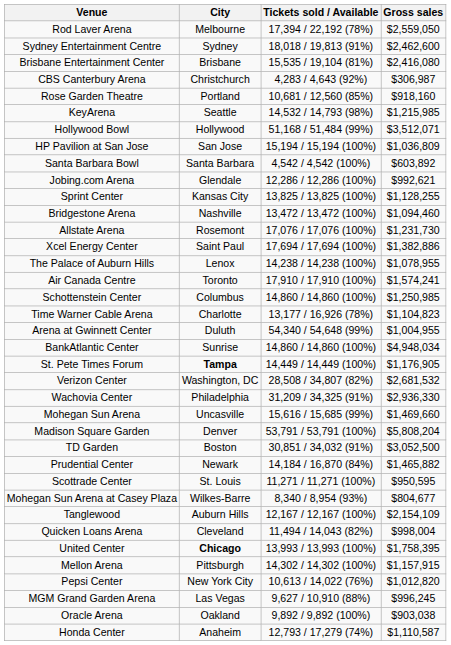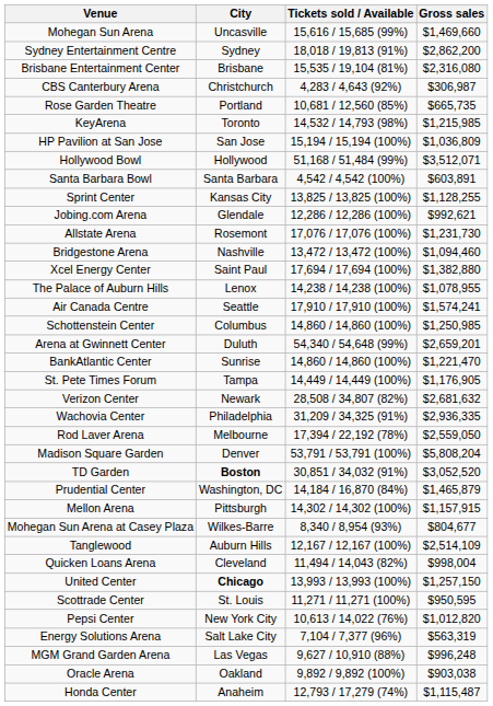rows swapped: Rod Laver Arena <-> Mohegan Sun Arena
Sydney Entertainment Centre | Gross sales: $2,462,600 -> $2,862,200
Brisbane Entertainment Center | Gross sales: $2,416,080 -> $2,316,080
Rose Garden Theatre | Gross sales: $918,160 -> $665,735
KeyArena | City: Seattle -> Toronto
rows swapped: HP Pavilion at San Jose <-> Hollywood Bowl
Santa Barbara Bowl | Gross sales: $603,892 -> $603,891
rows swapped: Jobing.com Arena <-> Sprint Center
rows swapped: Bridgestone Arena <-> Allstate Arena
Xcel Energy Center | Gross sales: $1,382,886 -> $1,382,880
Air Canada Centre | City: Toronto -> Seattle
- row: Time Warner Cable Arena | Charlotte | 13,177 / 16,926 (78%) | $1,104,823
Arena at Gwinnett Center | Gross sales: $1,004,955 -> $2,659,201
BankAtlantic Center | Gross sales: $4,948,034 -> $1,221,470
St. Pete Times Forum | City: bold -> normal
Verizon Center | City: Washington, DC -> Newark
Verizon Center | Gross sales: $2,681,532 -> $2,681,632
Wachovia Center | Gross sales: $2,936,330 -> $2,936,335
TD Garden | City: normal -> bold
TD Garden | Gross sales: $3,052,500 -> $3,052,520
Prudential Center | City: Newark -> Washington, DC
Prudential Center | Gross sales: $1,465,882 -> $1,465,879
rows swapped: Mellon Arena <-> Scottrade Center
Tanglewood | Gross sales: $2,154,109 -> $2,514,109
United Center | Gross sales: $1,758,395 -> $1,257,150
+ row: Energy Solutions Arena | Salt Lake City | 7,104 / 7,377 (96%) | $563,319
MGM Grand Garden Arena | Gross sales: $996,245 -> $996,248
Honda Center | Gross sales: $1,110,587 -> $1,115,487
